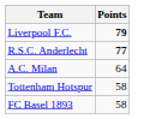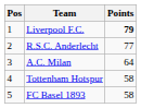+ column: Pos | 1 | 2 | 3 | 4 | 5
R.S.C. Anderlecht | Points: bold -> normal
